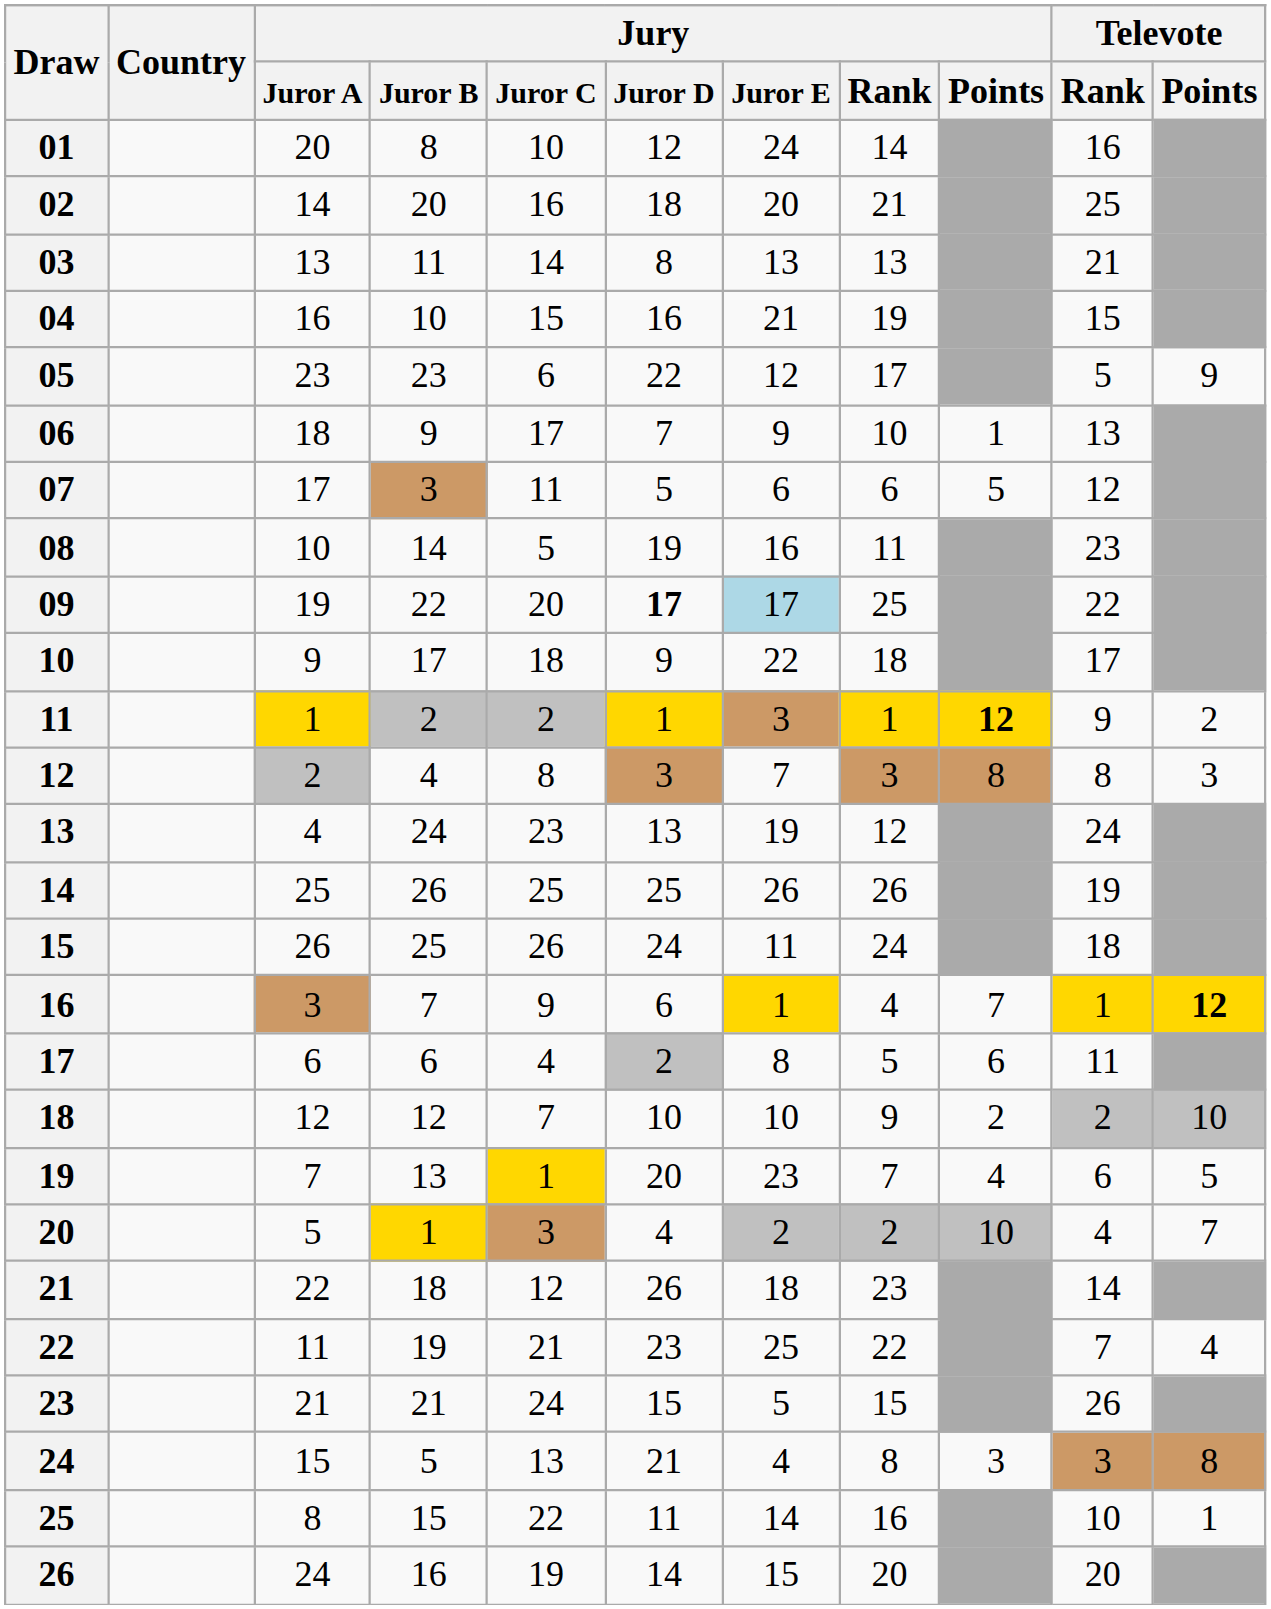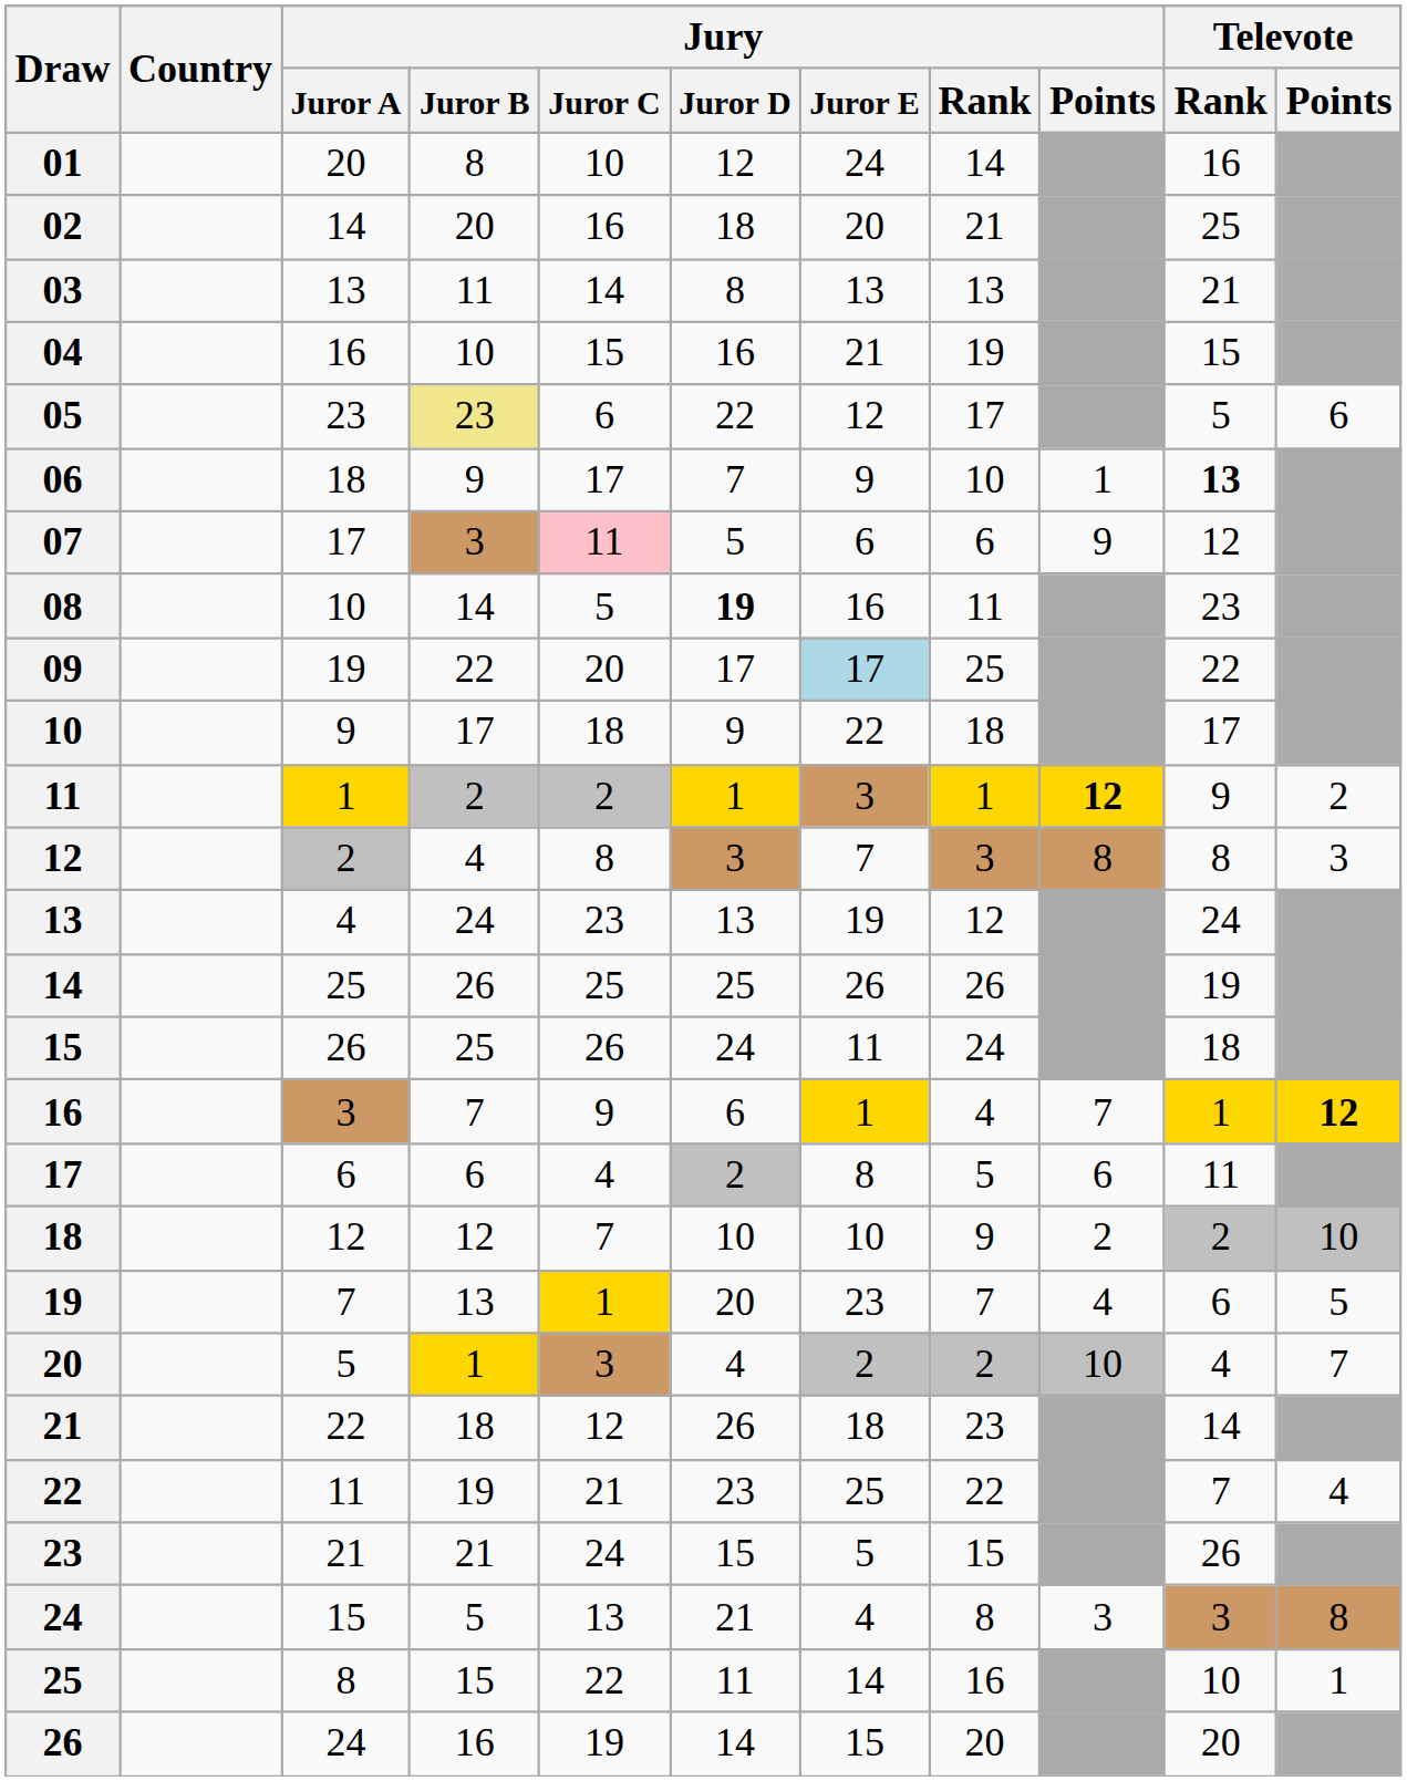05 | Jury / Juror B: no background -> khaki background
05 | Televote / Points: 9 -> 6
06 | Televote / Rank: normal -> bold
07 | Jury / Juror C: no background -> pink background
07 | Jury / Points: 5 -> 9
08 | Jury / Juror D: normal -> bold
09 | Jury / Juror D: bold -> normal
